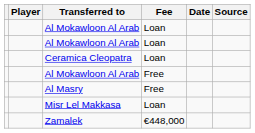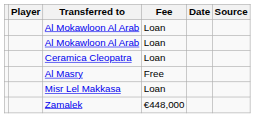- row: Al Mokawloon Al Arab | Free
